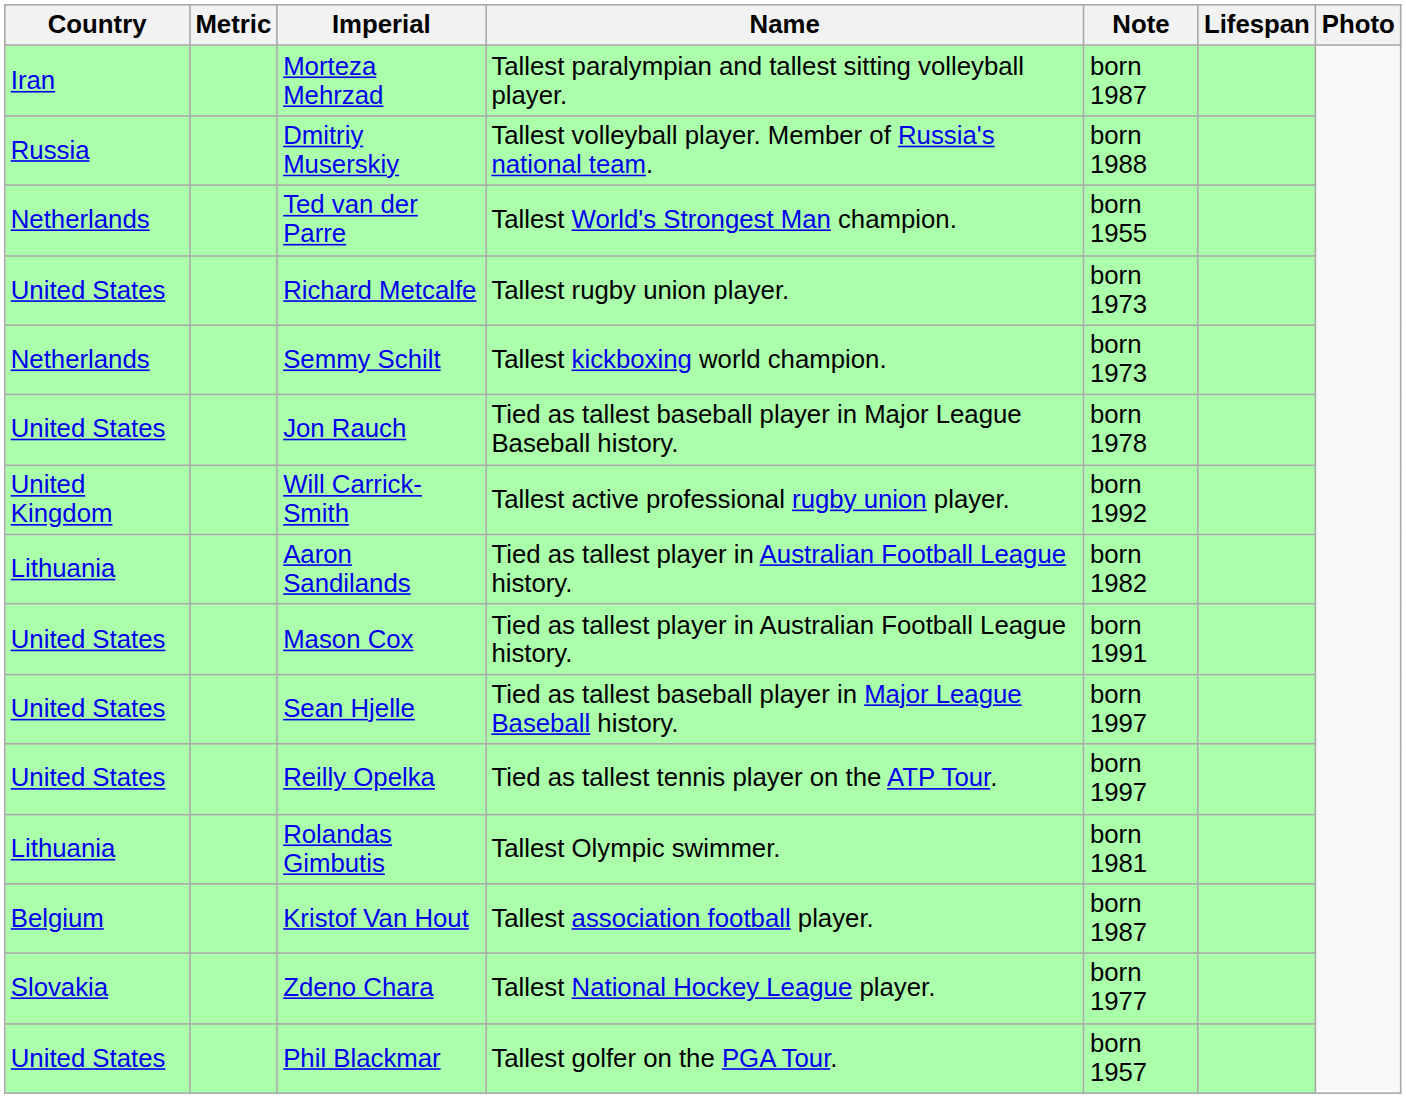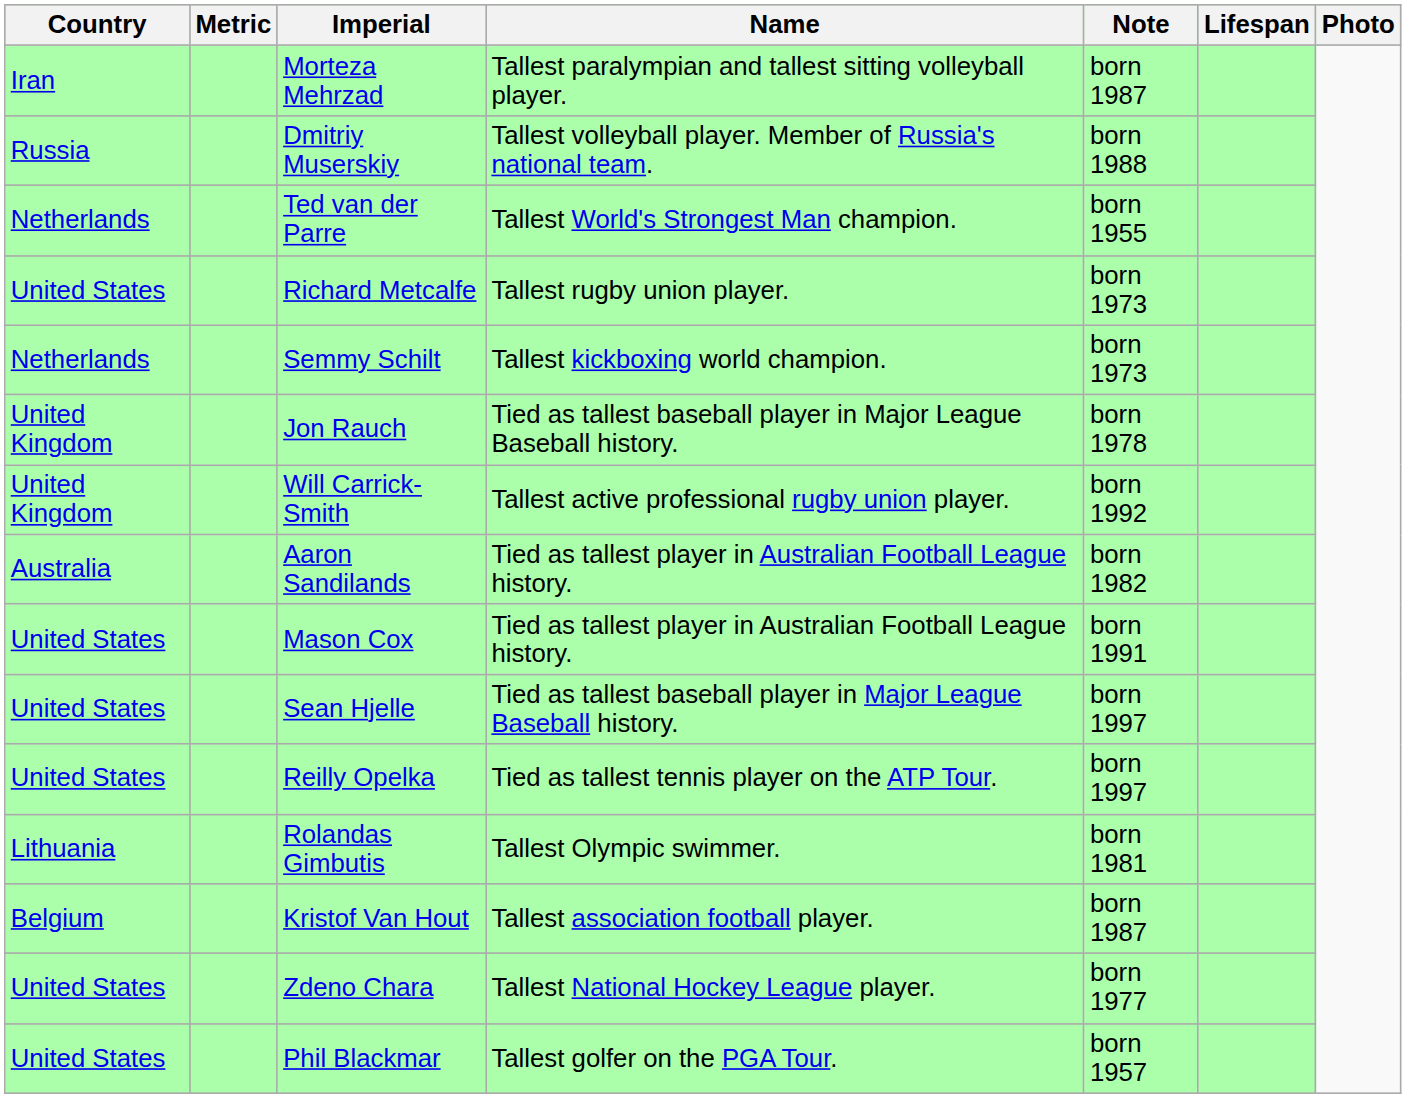Jon Rauch | Country: United States -> United Kingdom
Aaron Sandilands | Country: Lithuania -> Australia
Zdeno Chara | Country: Slovakia -> United States
